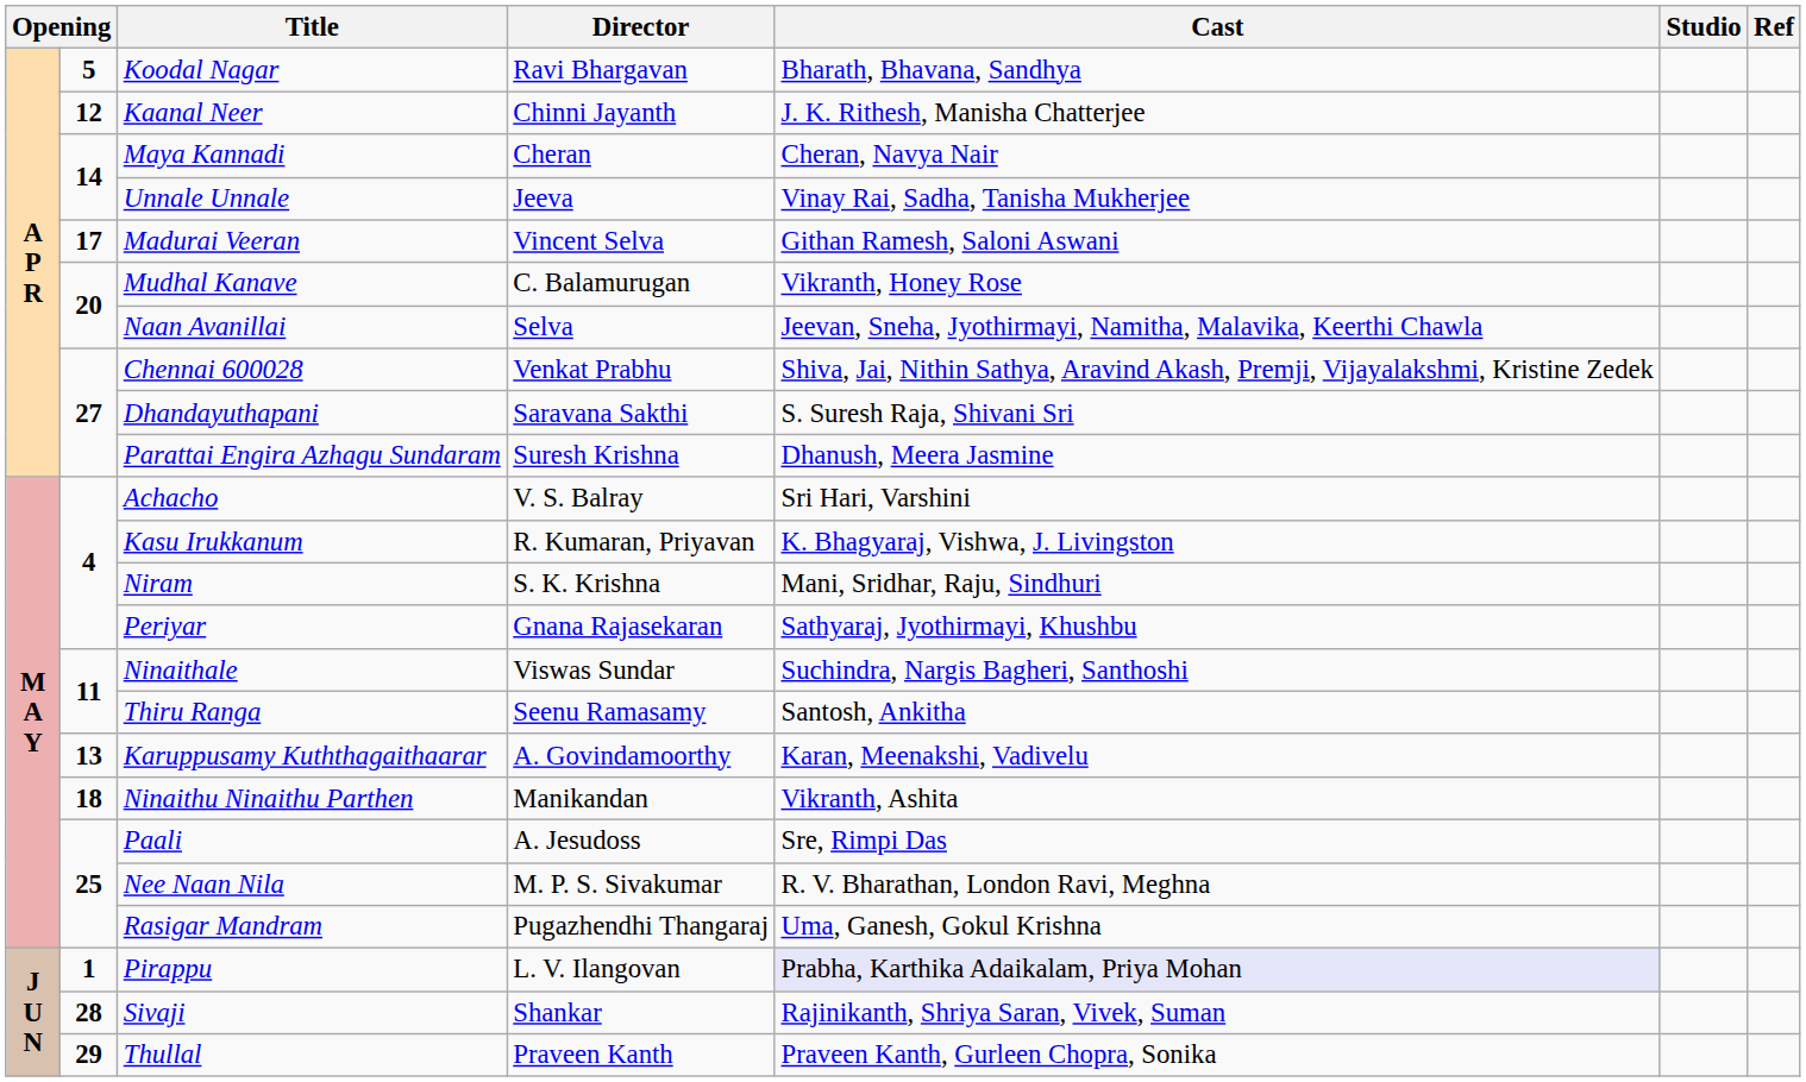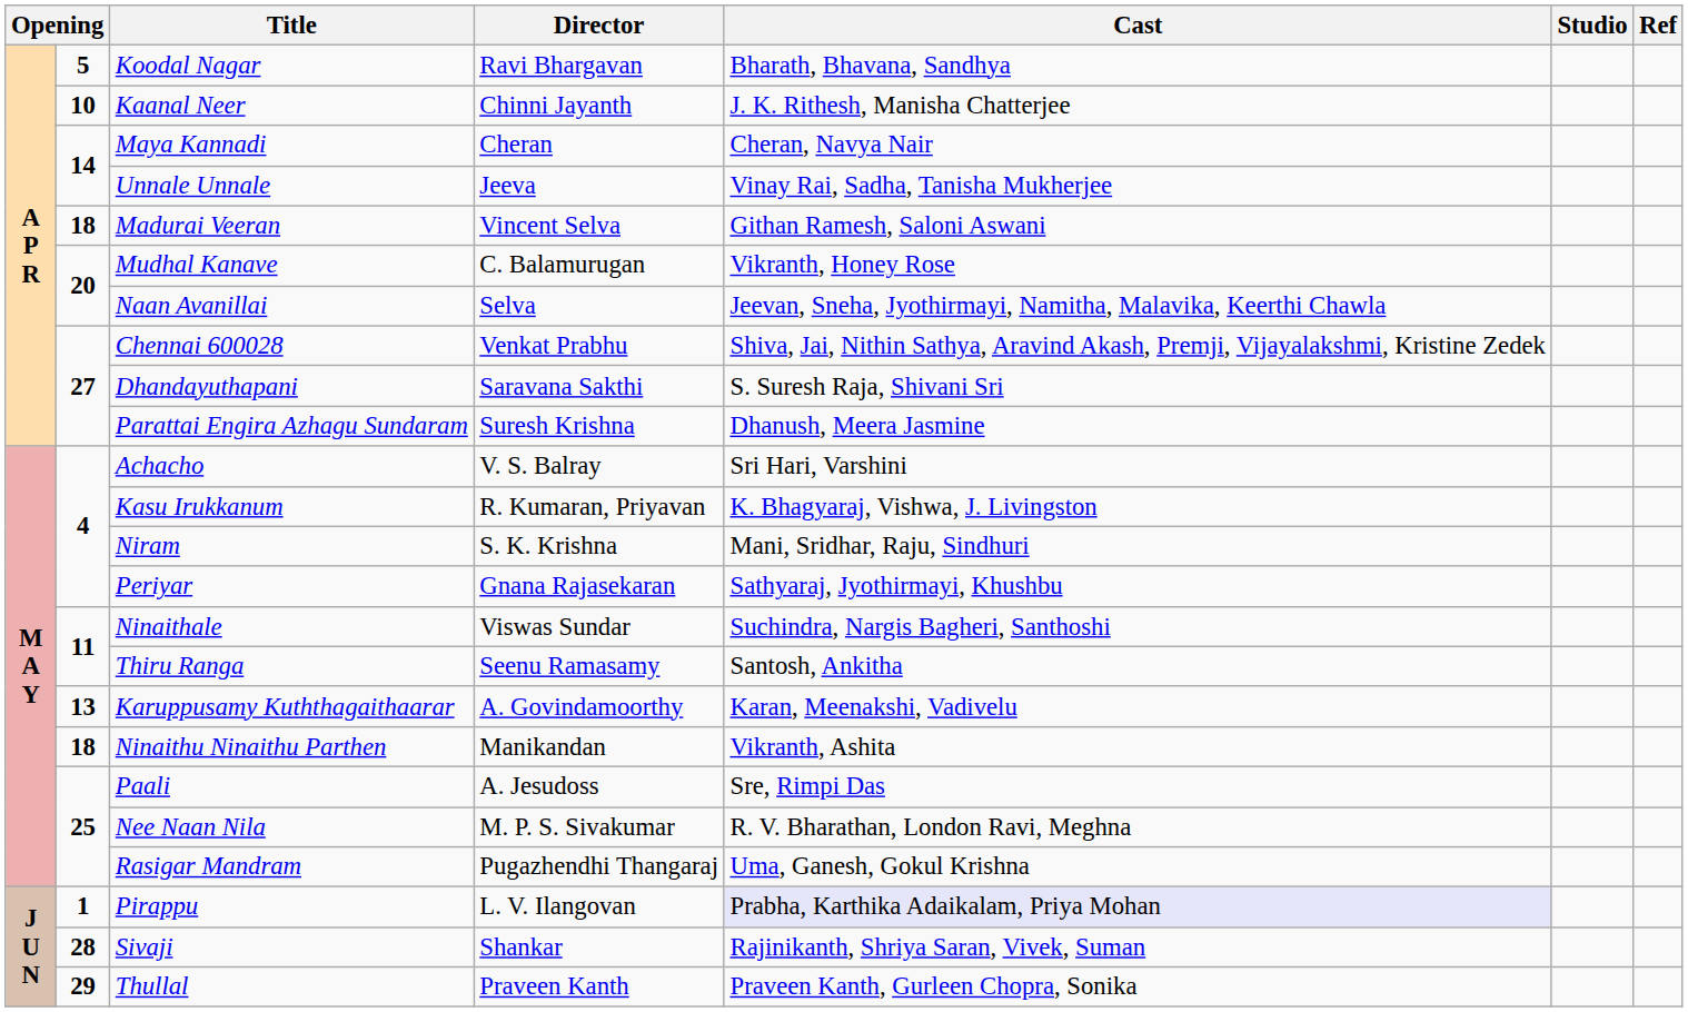Kaanal Neer | column 2: 12 -> 10
Madurai Veeran | column 2: 17 -> 18
